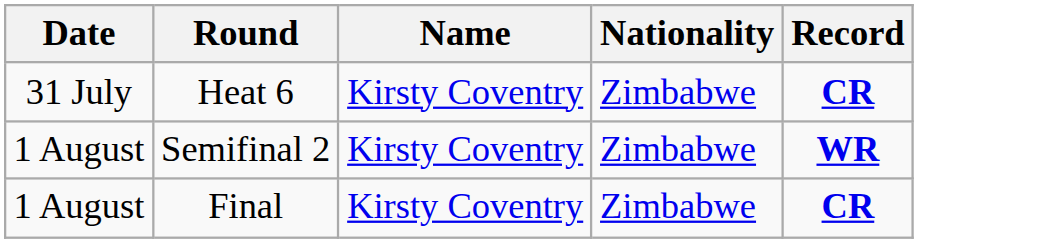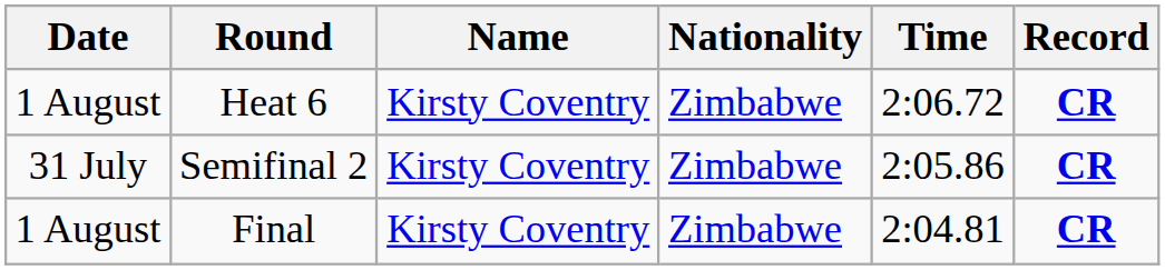+ column: Time | 2:06.72 | 2:05.86 | 2:04.81
Heat 6 | Date: 31 July -> 1 August
Semifinal 2 | Date: 1 August -> 31 July
Semifinal 2 | Record: WR -> CR
